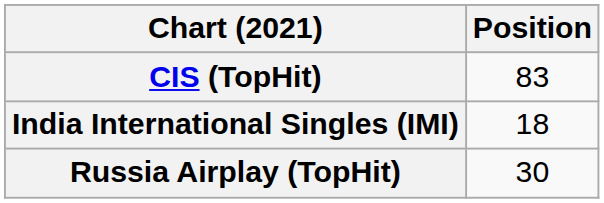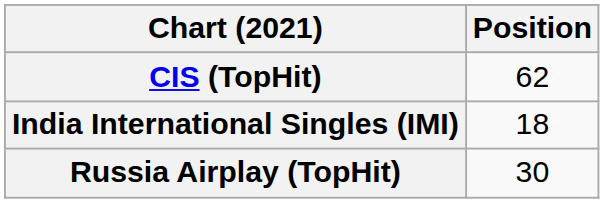CIS (TopHit) | Position: 83 -> 62
